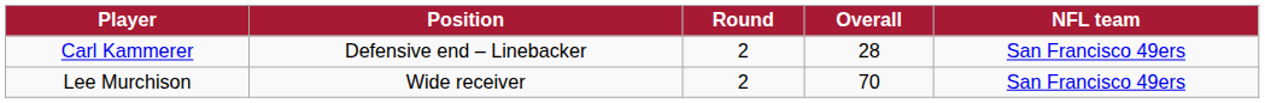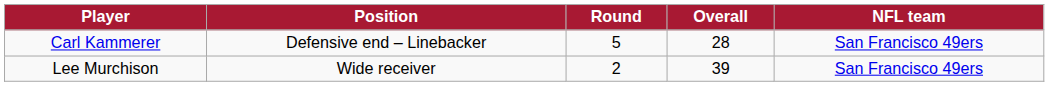Carl Kammerer | Round: 2 -> 5
Lee Murchison | Overall: 70 -> 39
